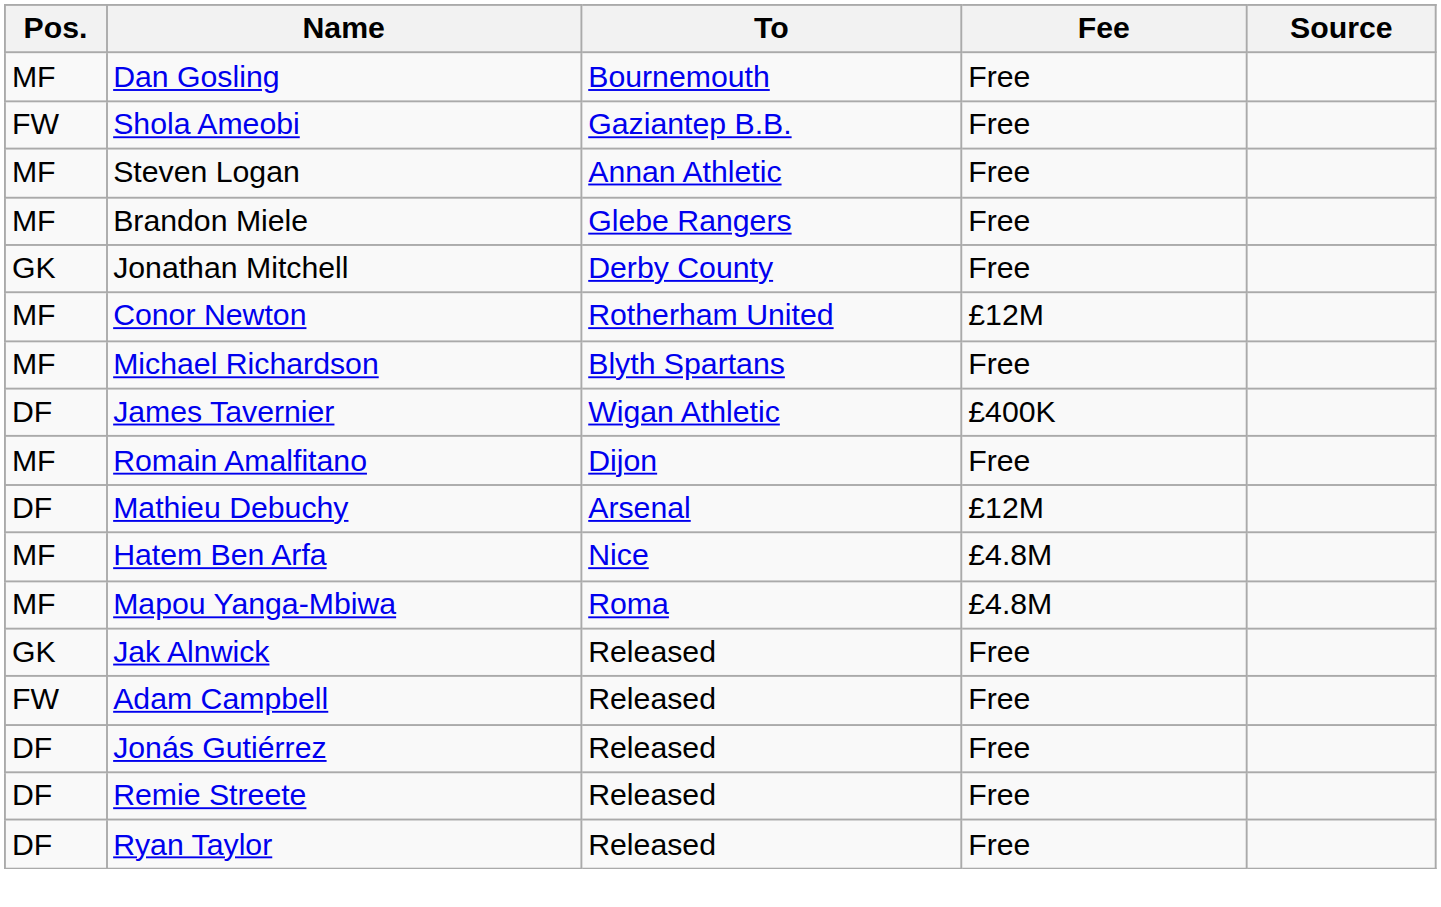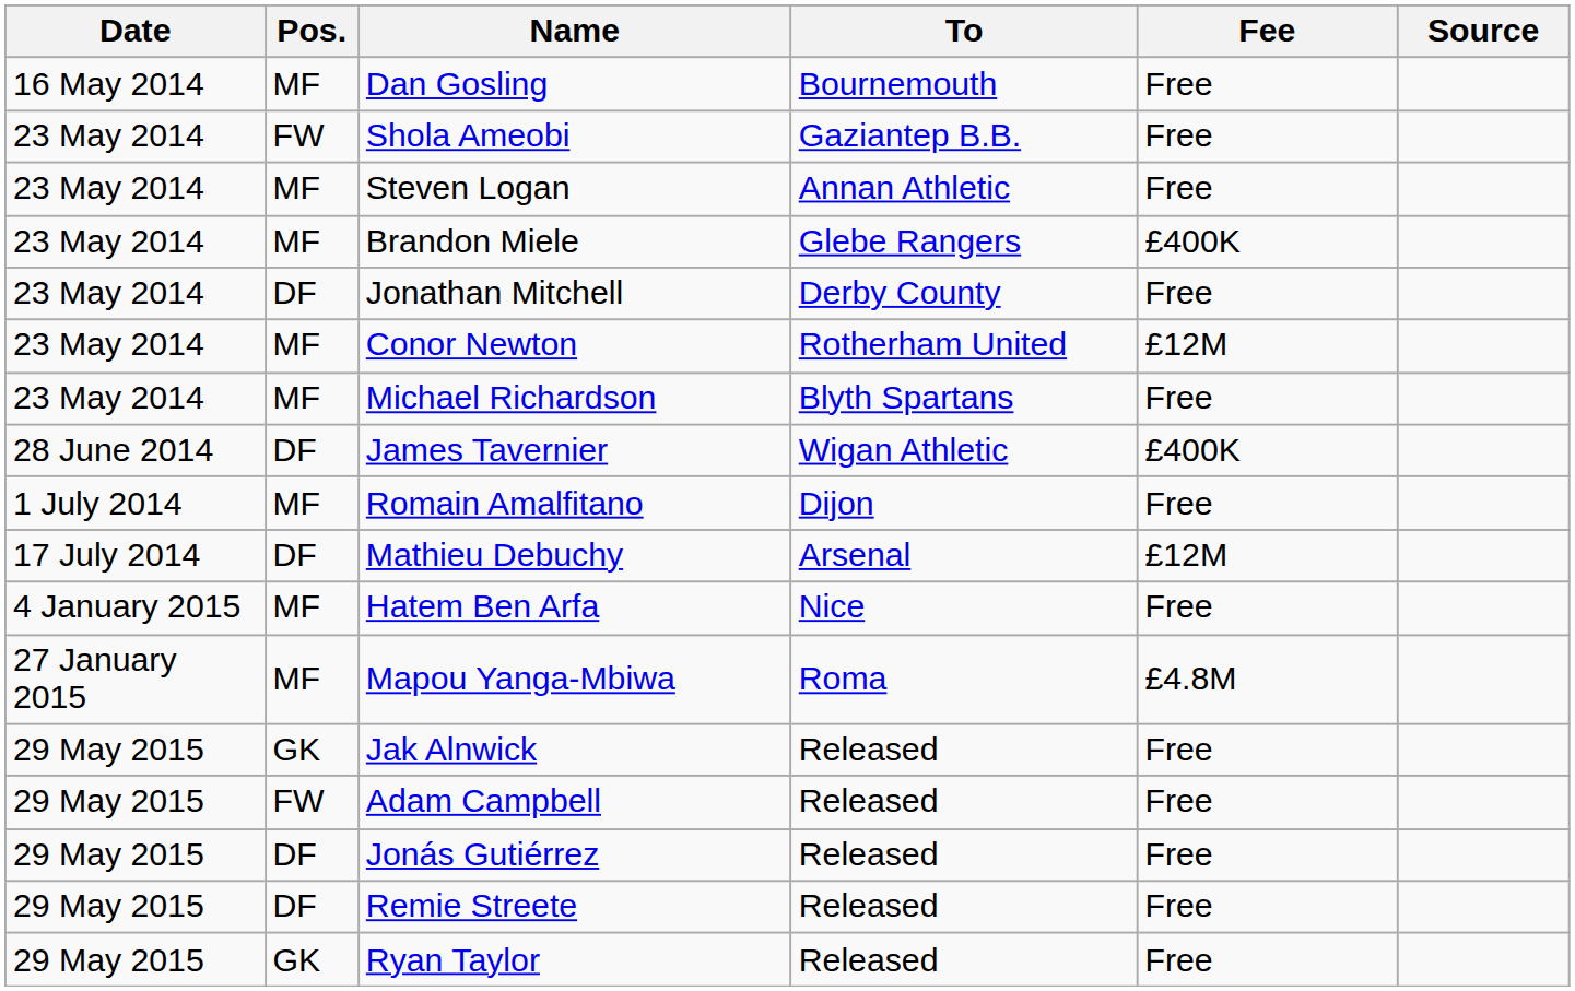+ column: Date | 16 May 2014 | 23 May 2014 | 23 May 2014 | 23 May 2014 | 23 May 2014 | 23 May 2014 | 23 May 2014 | 28 June 2014 | 1 July 2014 | 17 July 2014 | 4 January 2015 | 27 January 2015 | 29 May 2015 | 29 May 2015 | 29 May 2015 | 29 May 2015 | 29 May 2015
Brandon Miele | Fee: Free -> £400K
Jonathan Mitchell | Pos.: GK -> DF
Hatem Ben Arfa | Fee: £4.8M -> Free
Ryan Taylor | Pos.: DF -> GK
